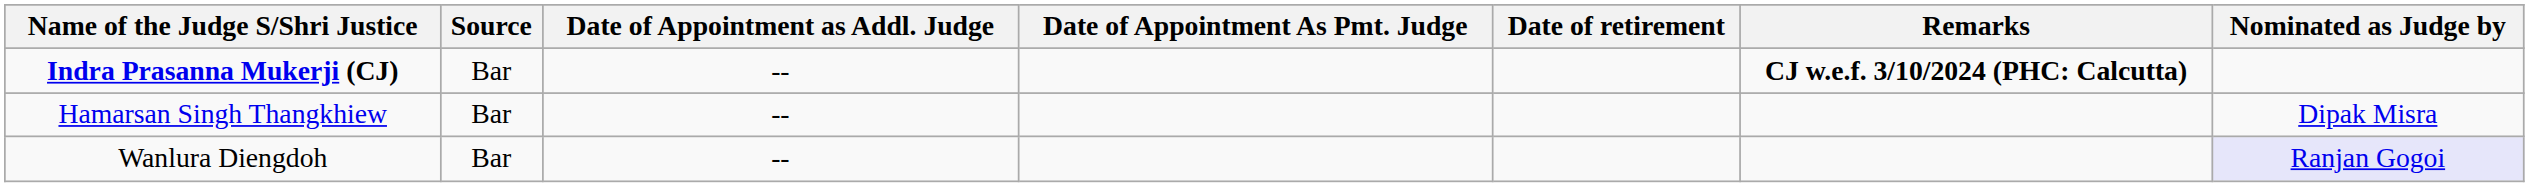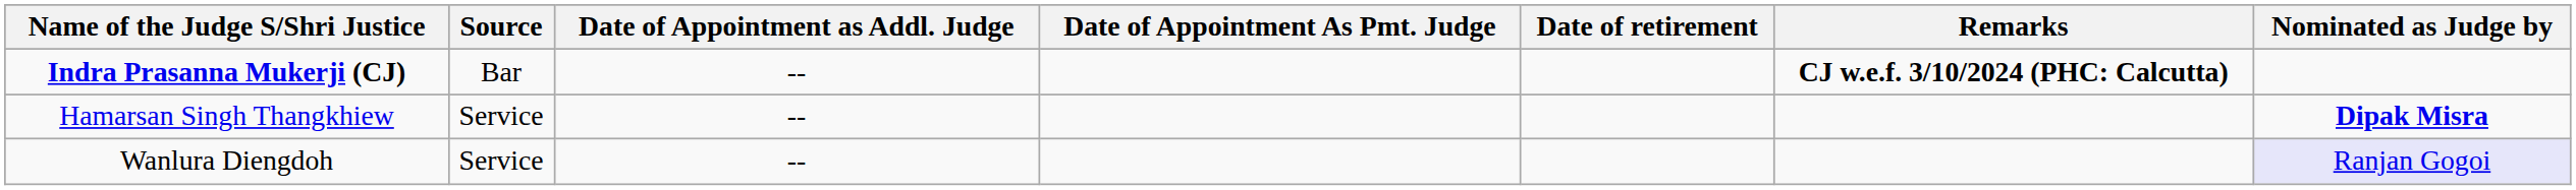Hamarsan Singh Thangkhiew | Source: Bar -> Service
Hamarsan Singh Thangkhiew | Nominated as Judge by: normal -> bold
Wanlura Diengdoh | Source: Bar -> Service
